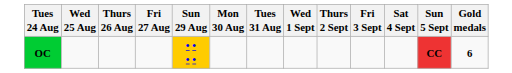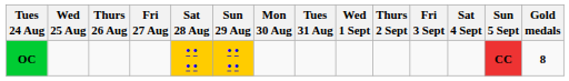+ column: Sat 28 Aug | • • • •
OC | Gold medals: 6 -> 8
